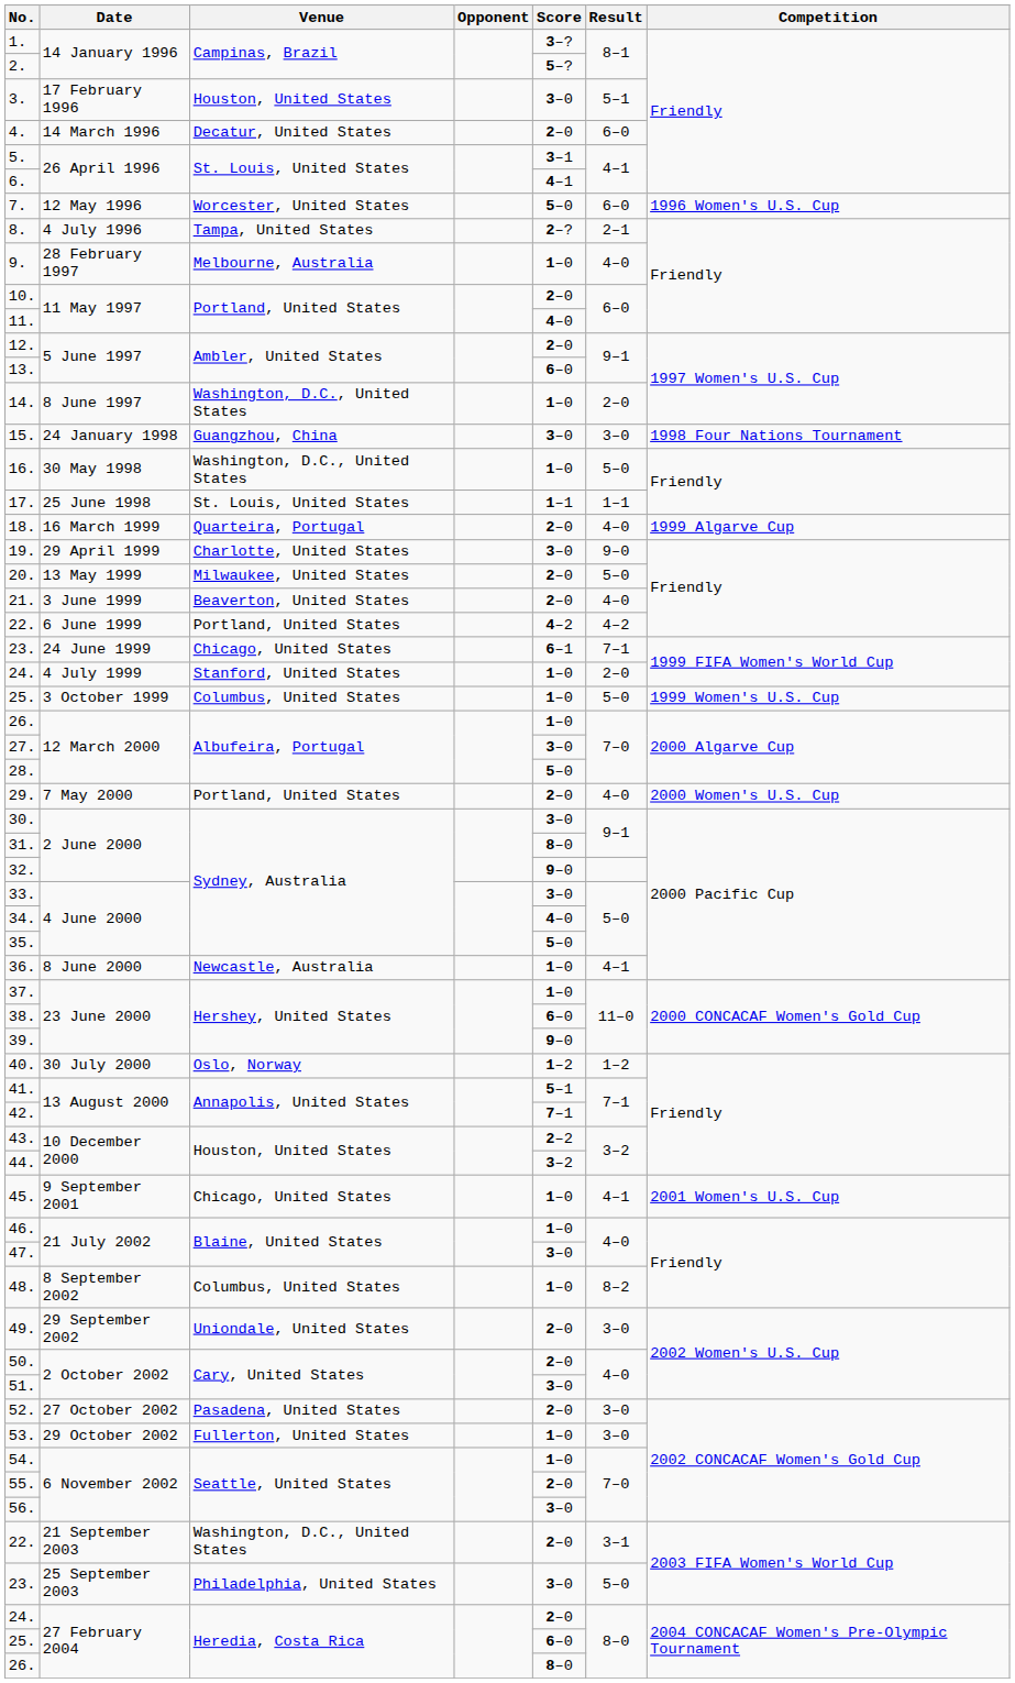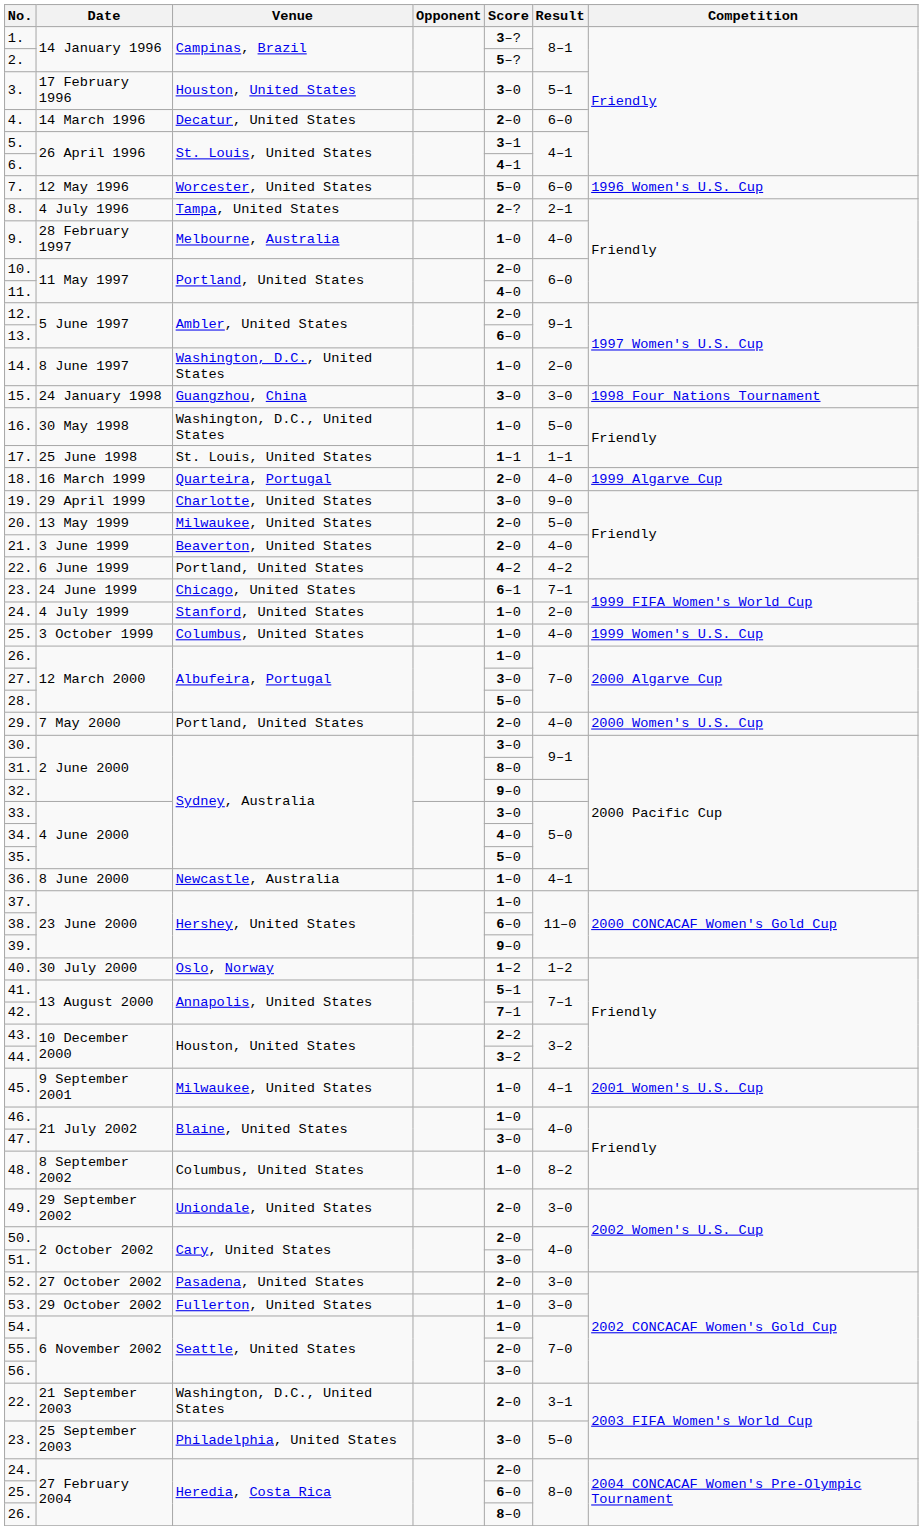25. / 3 October 1999 | Result: 5–0 -> 4–0
45. | Venue: Chicago, United States -> Milwaukee, United States
